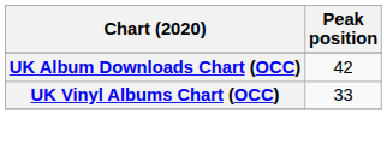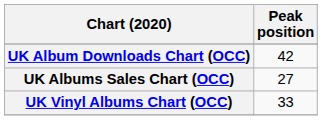+ row: UK Albums Sales Chart (OCC) | 27
